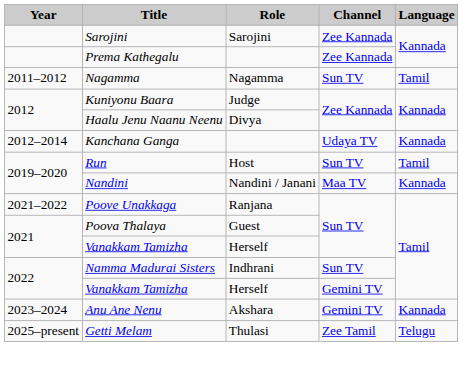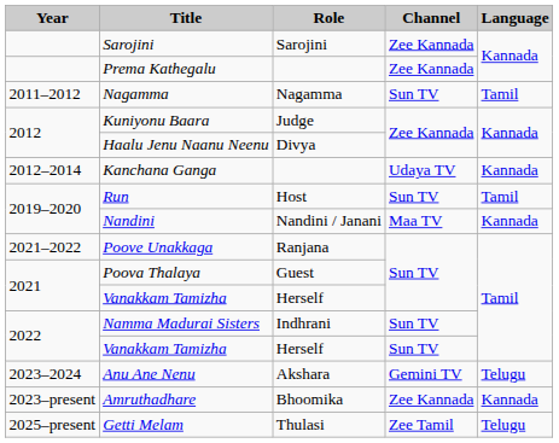2022 / Vanakkam Tamizha | Channel: Gemini TV -> Sun TV
Anu Ane Nenu | Language: Kannada -> Telugu
+ row: 2023–present | Amruthadhare | Bhoomika | Zee Kannada | Kannada
